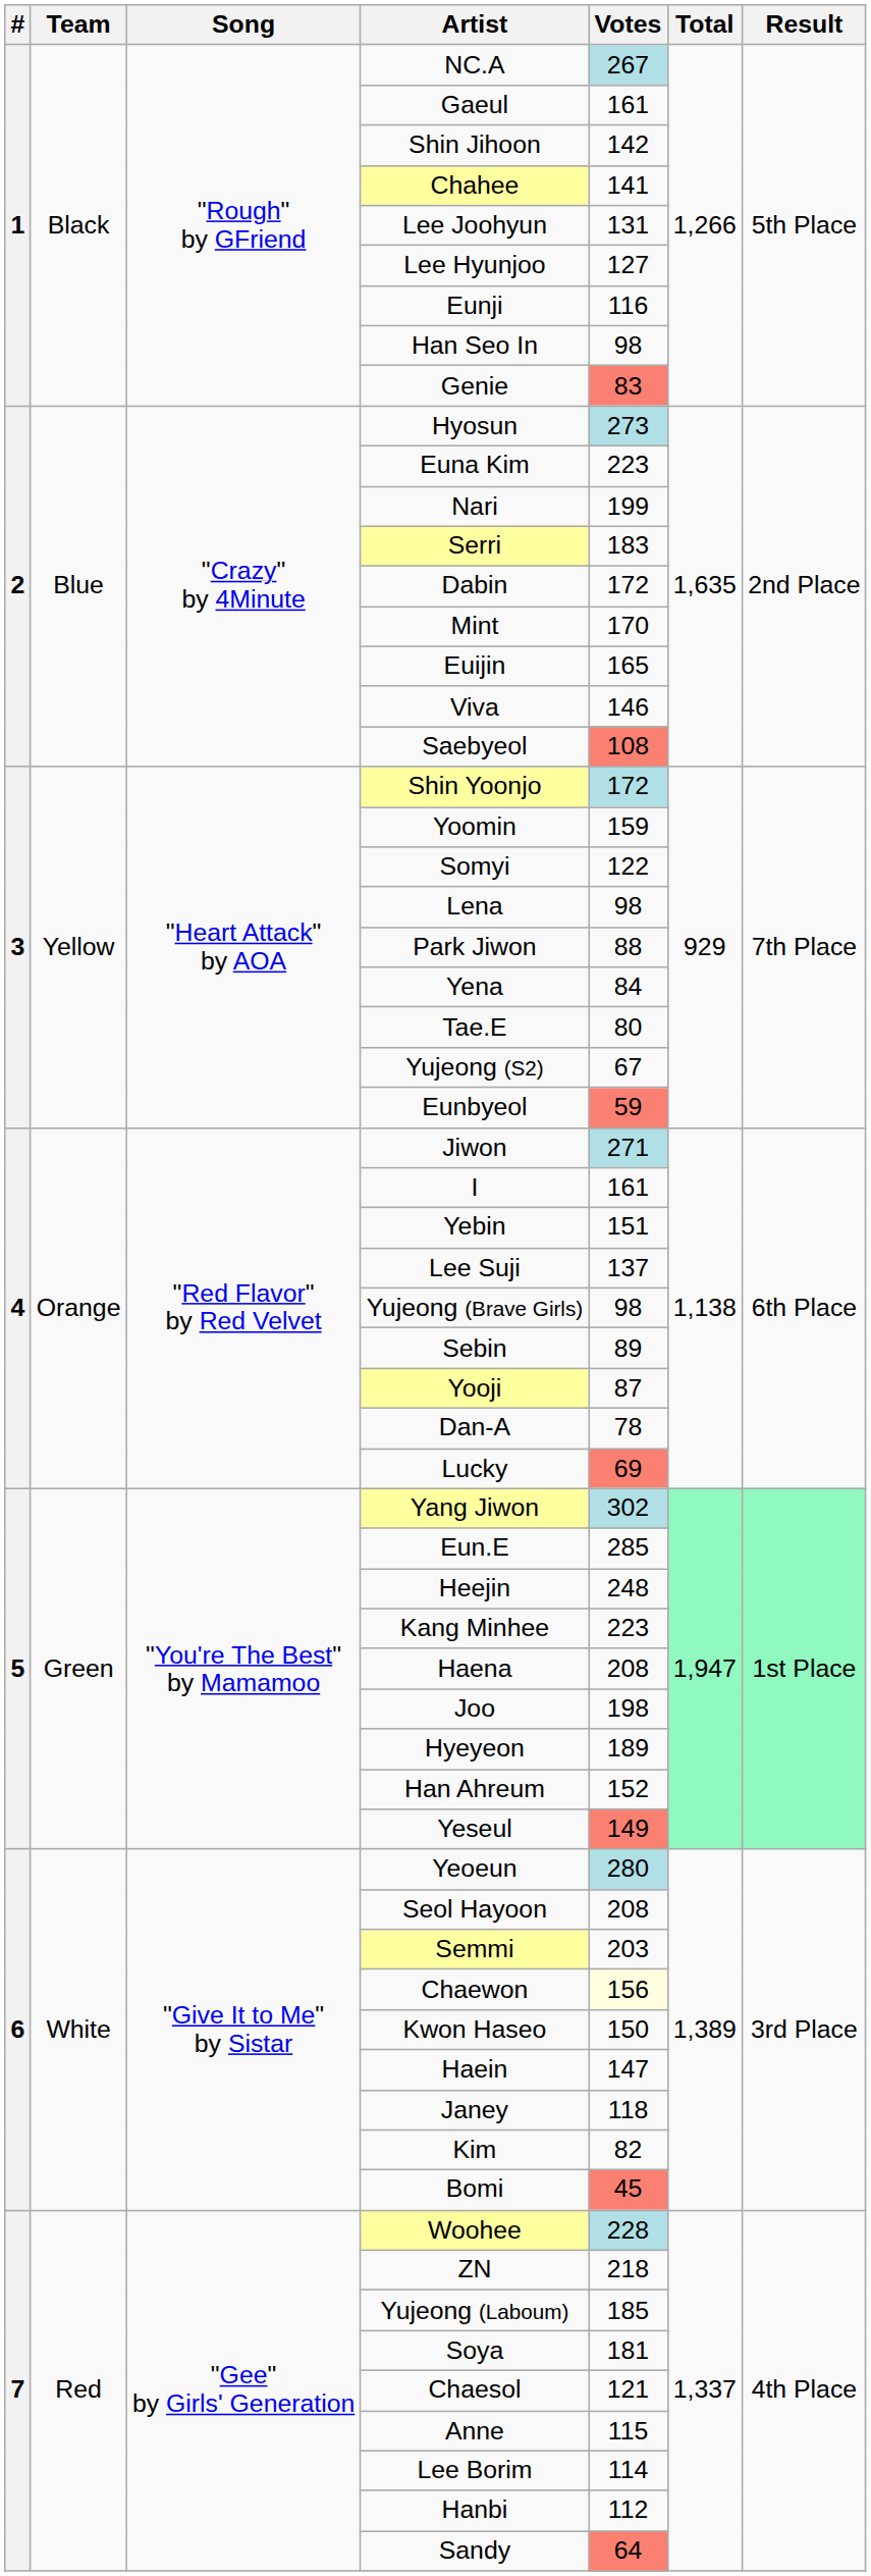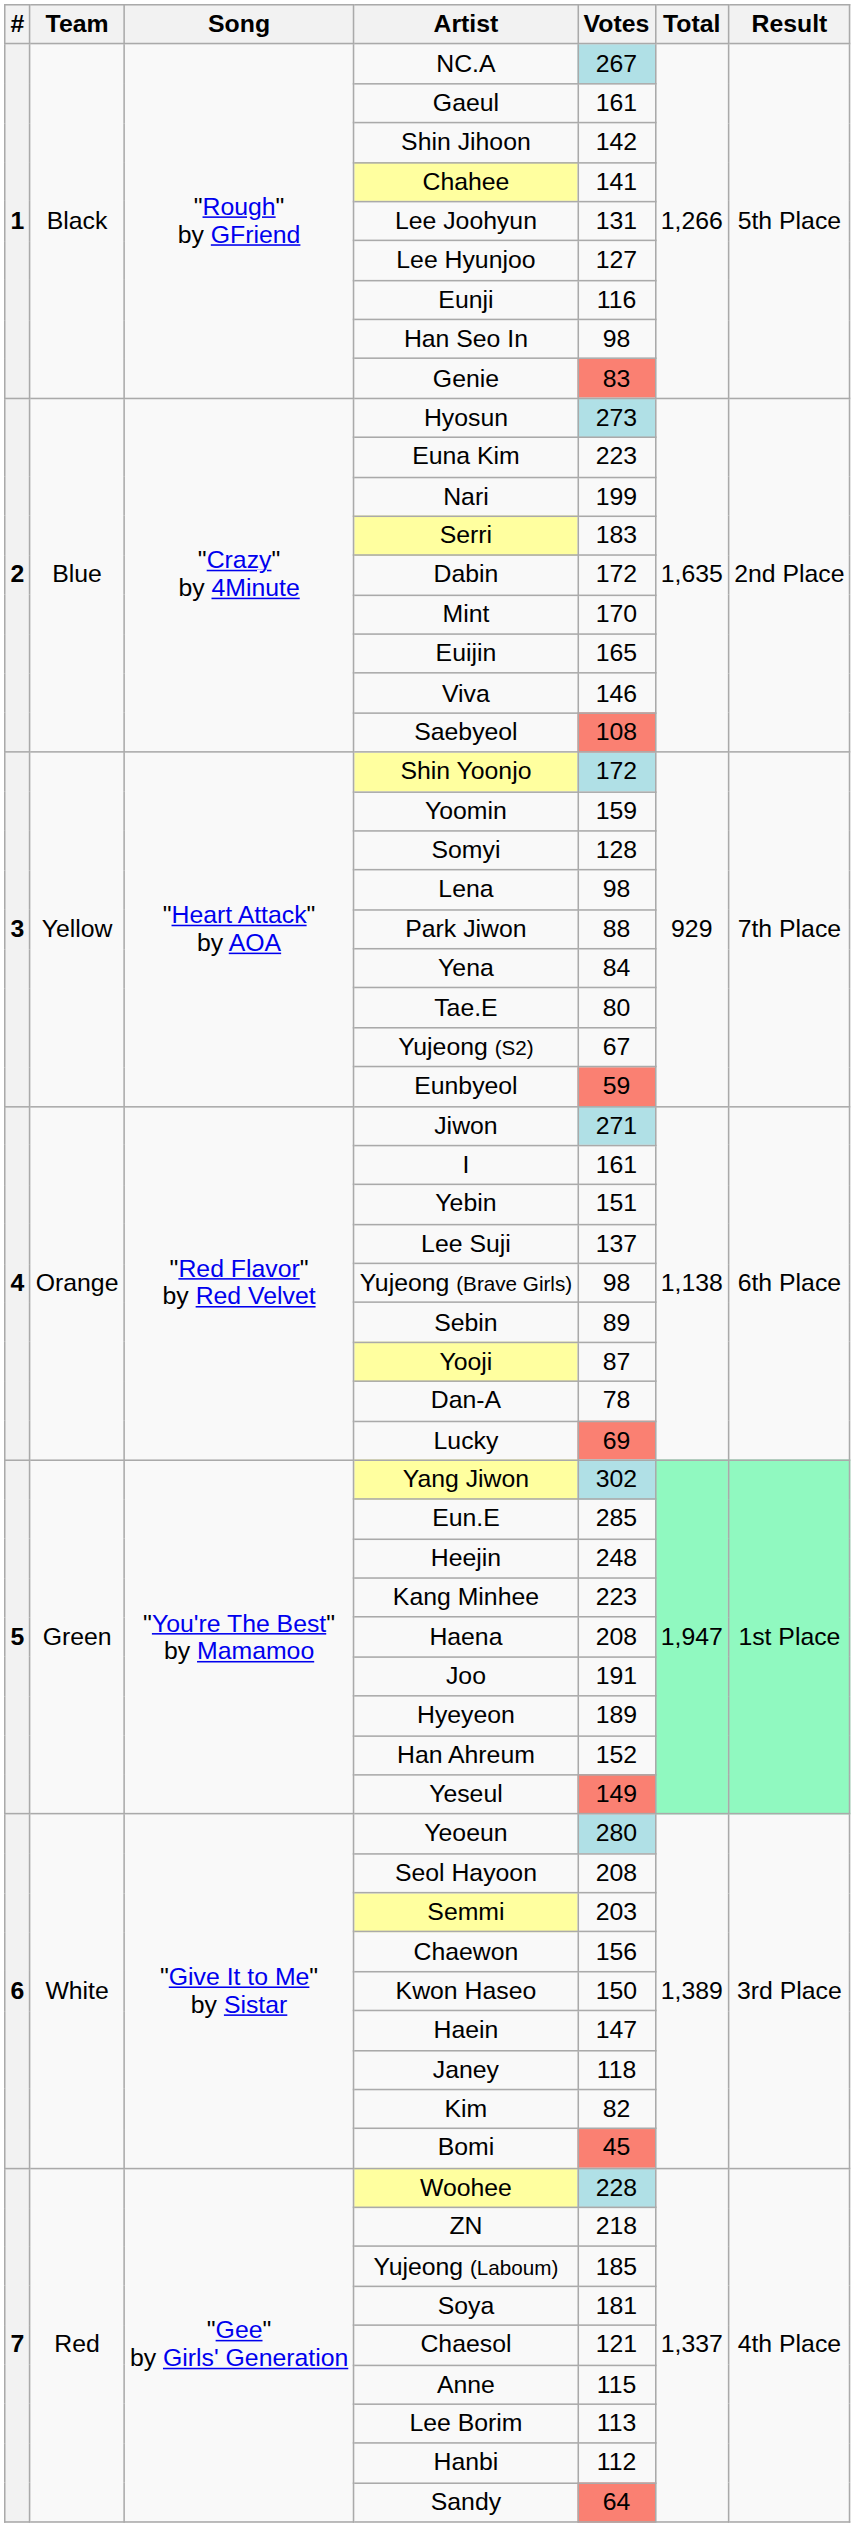Somyi | Votes: 122 -> 128
Joo | Votes: 198 -> 191
Chaewon | Votes: lightyellow background -> no background
Lee Borim | Votes: 114 -> 113
